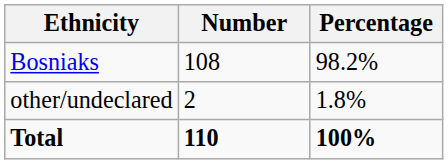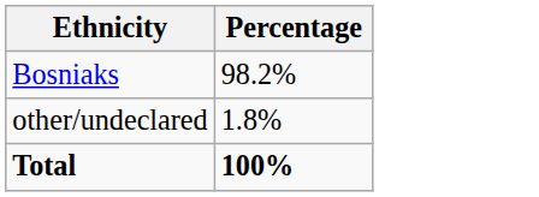- column: Number | 108 | 2 | 110
